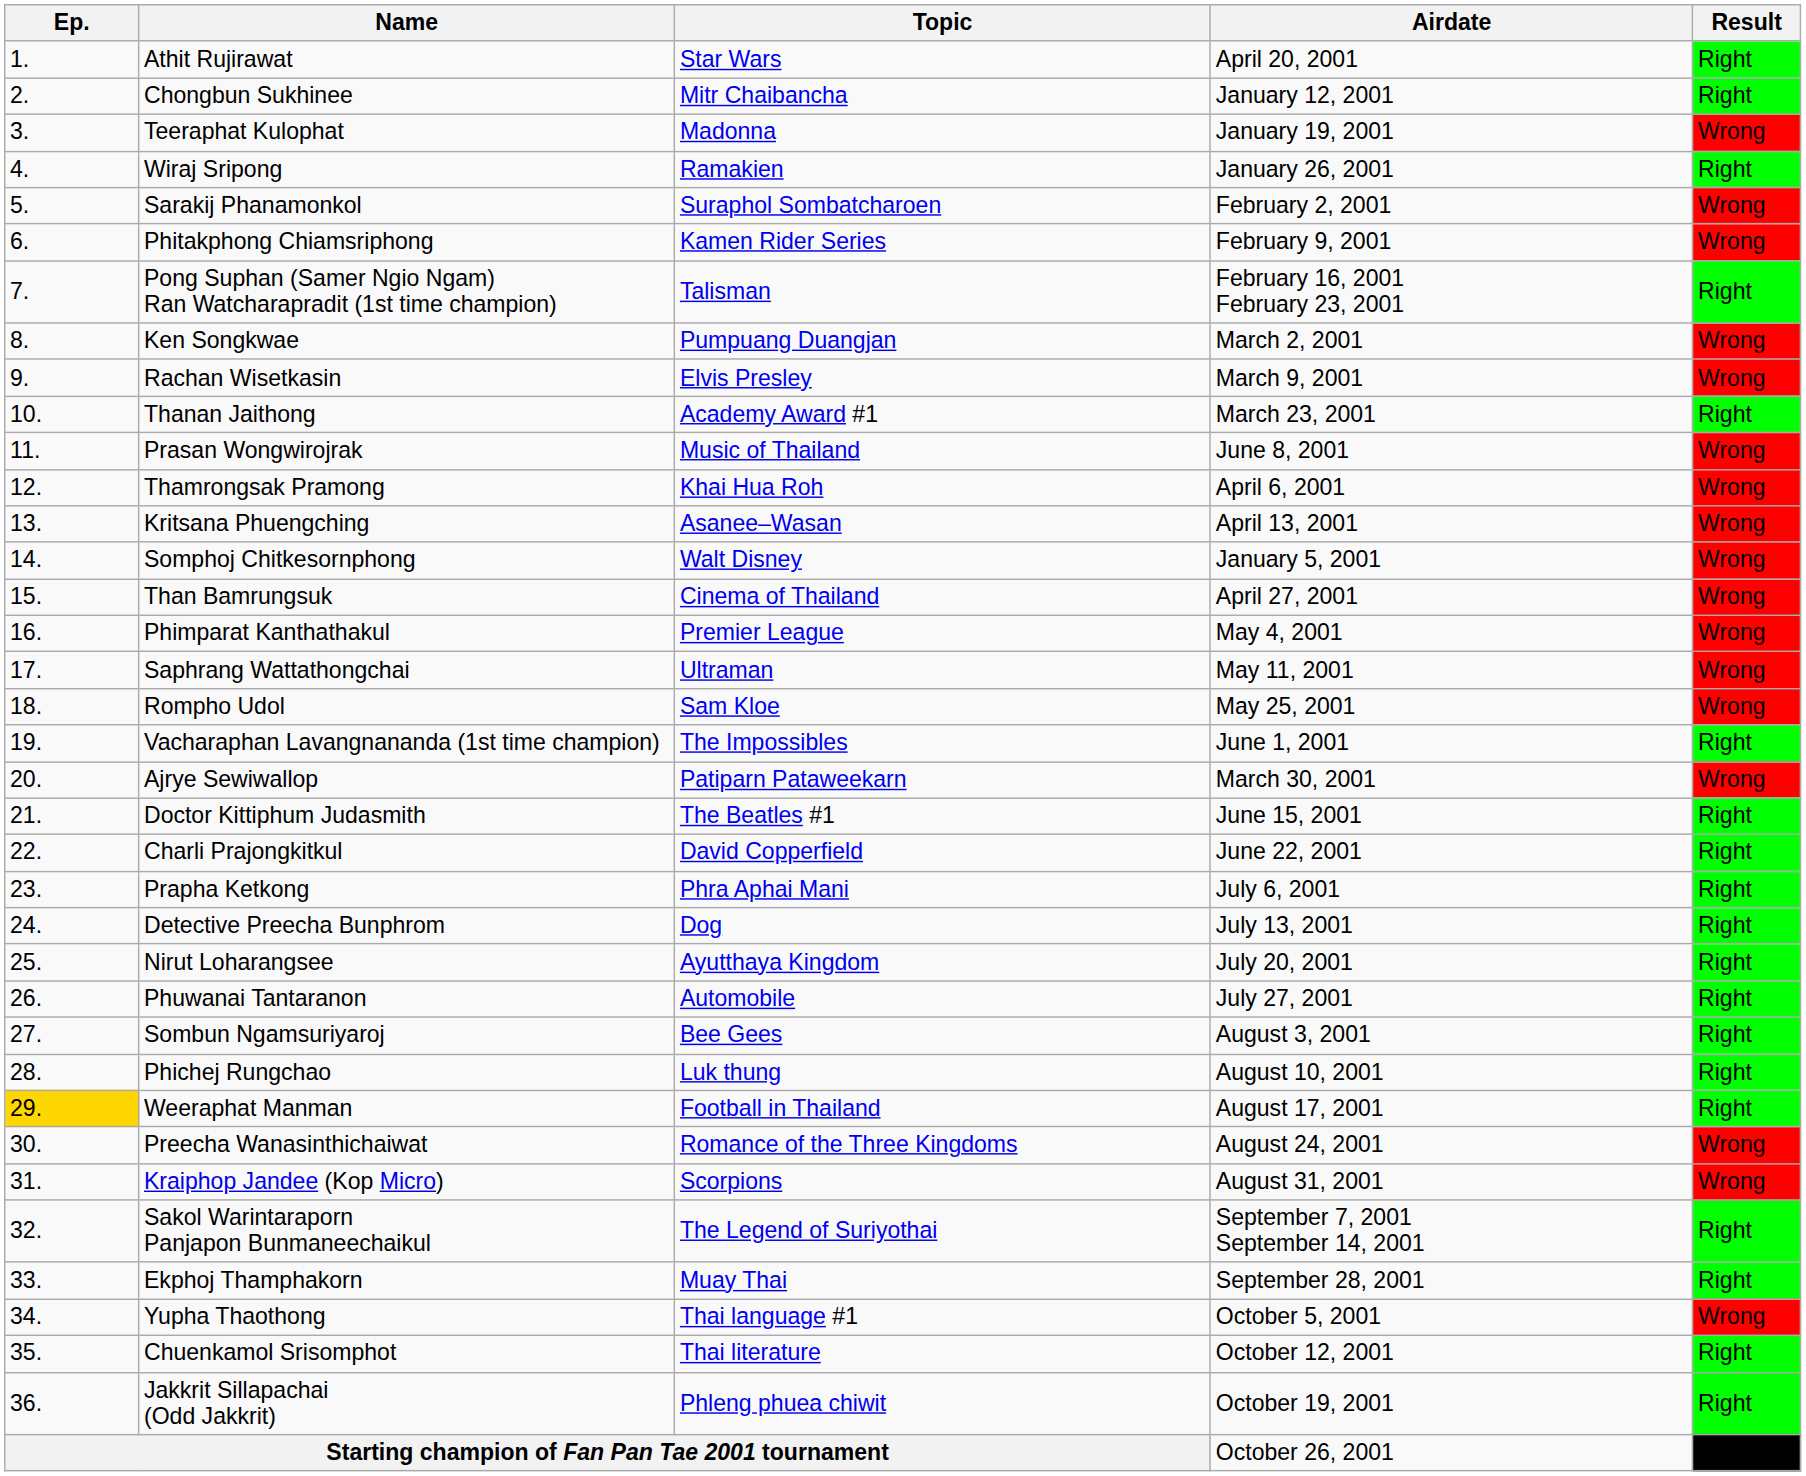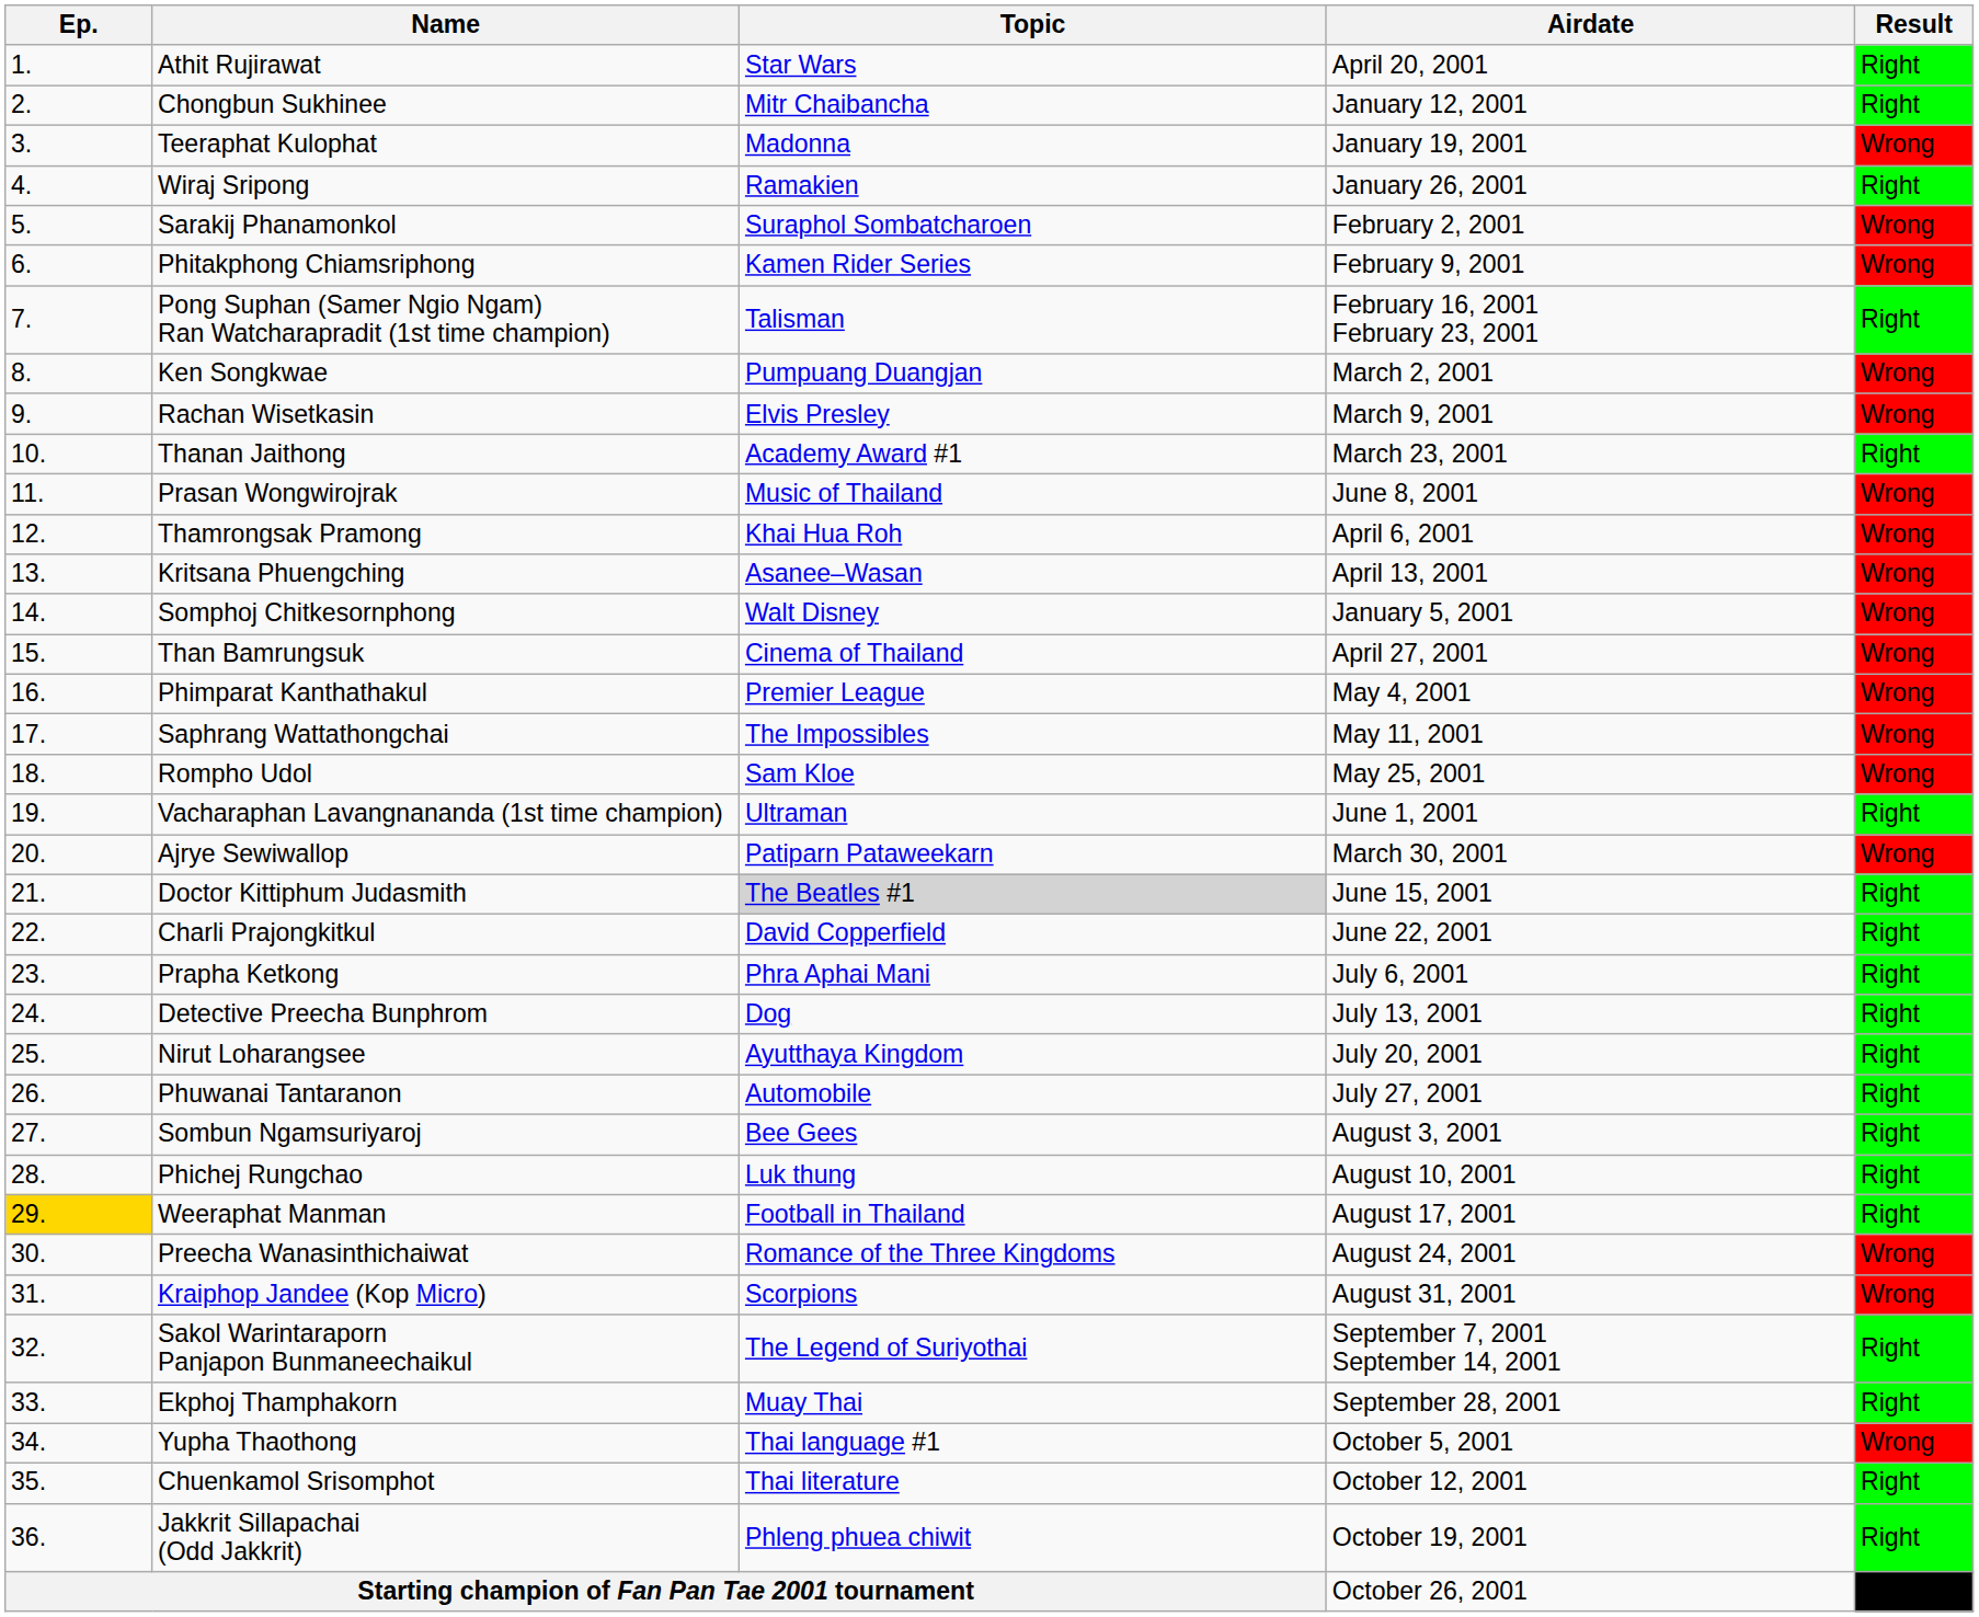Saphrang Wattathongchai | Topic: Ultraman -> The Impossibles
Vacharaphan Lavangnananda (1st time champion) | Topic: The Impossibles -> Ultraman
Doctor Kittiphum Judasmith | Topic: no background -> lightgrey background
